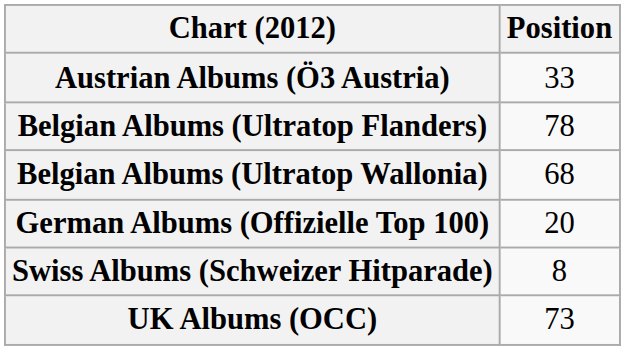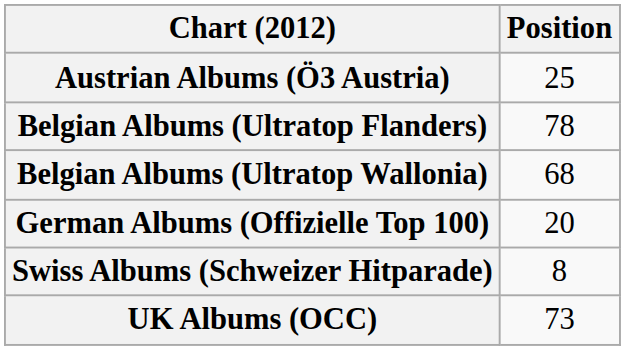Austrian Albums (Ö3 Austria) | Position: 33 -> 25
